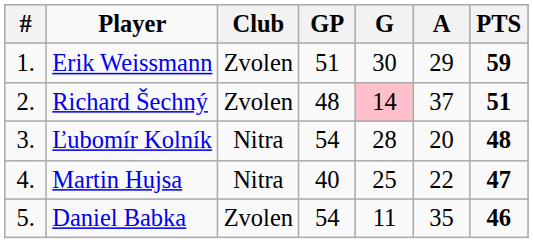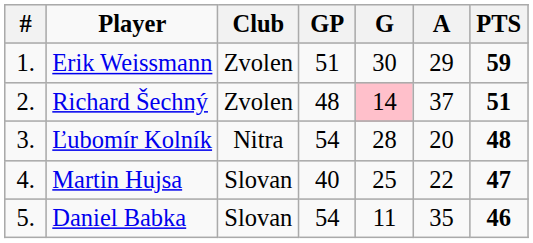Martin Hujsa | Club: Nitra -> Slovan
Daniel Babka | Club: Zvolen -> Slovan
